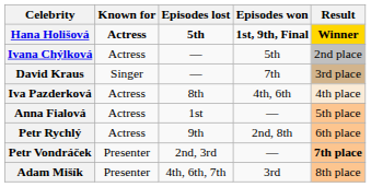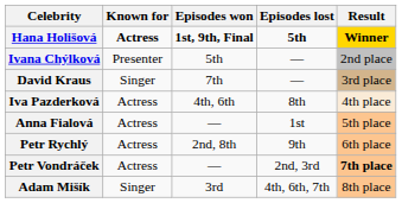columns swapped: Episodes won <-> Episodes lost
Ivana Chýlková | Known for: Actress -> Presenter
Petr Vondráček | Known for: Presenter -> Actress
Adam Mišík | Known for: Presenter -> Singer
